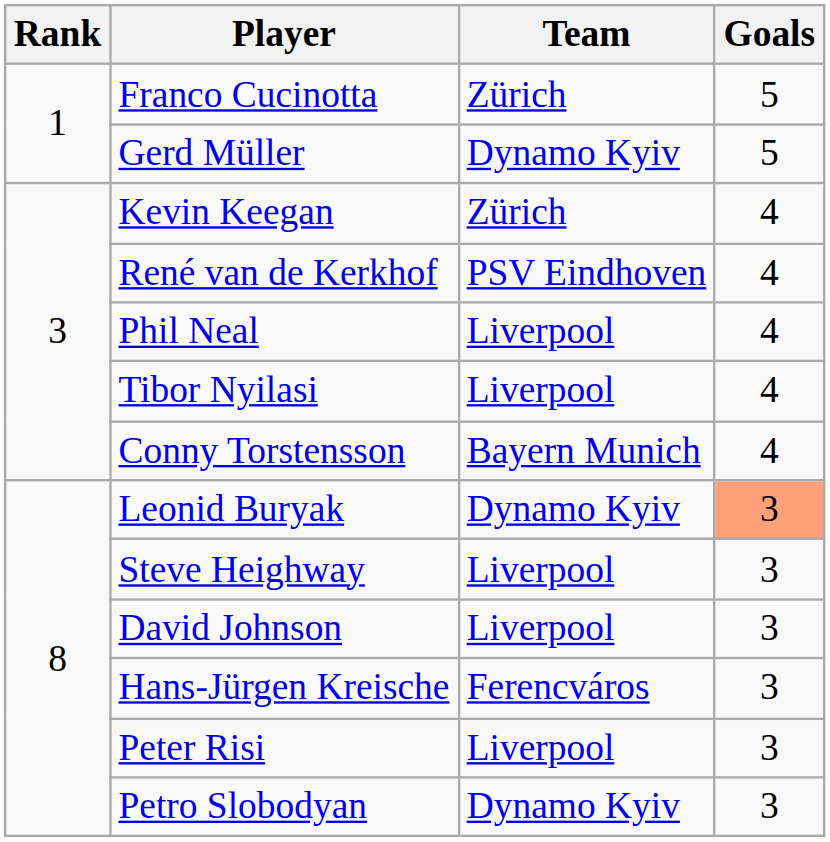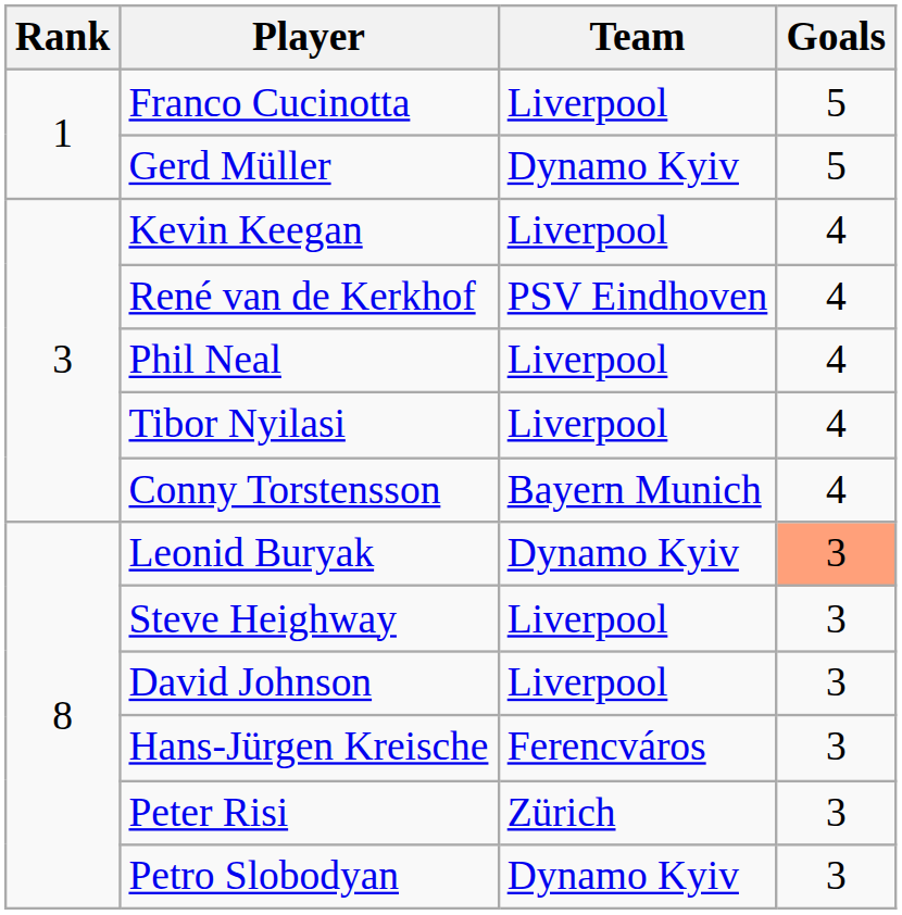Franco Cucinotta | Team: Zürich -> Liverpool
Kevin Keegan | Team: Zürich -> Liverpool
Peter Risi | Team: Liverpool -> Zürich
